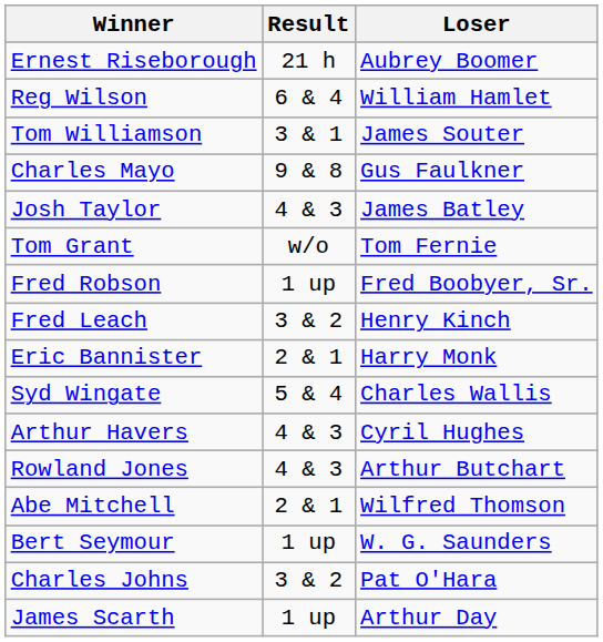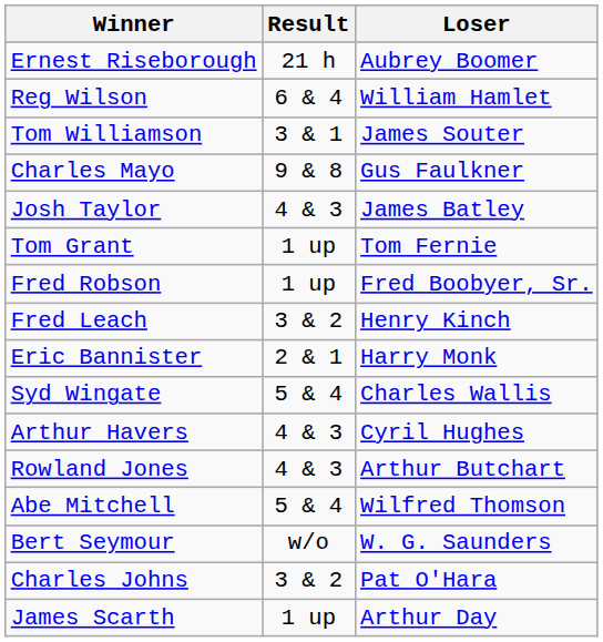Tom Grant | Result: w/o -> 1 up
Abe Mitchell | Result: 2 & 1 -> 5 & 4
Bert Seymour | Result: 1 up -> w/o
